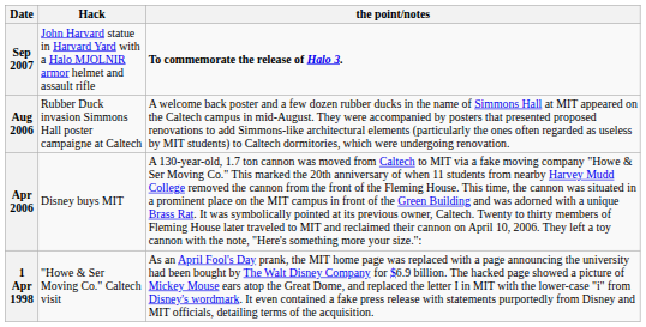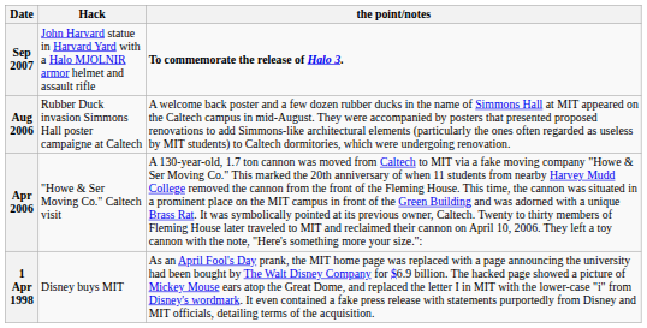Apr 2006 | Hack: Disney buys MIT -> "Howe & Ser Moving Co." Caltech visit
1 Apr 1998 | Hack: "Howe & Ser Moving Co." Caltech visit -> Disney buys MIT
